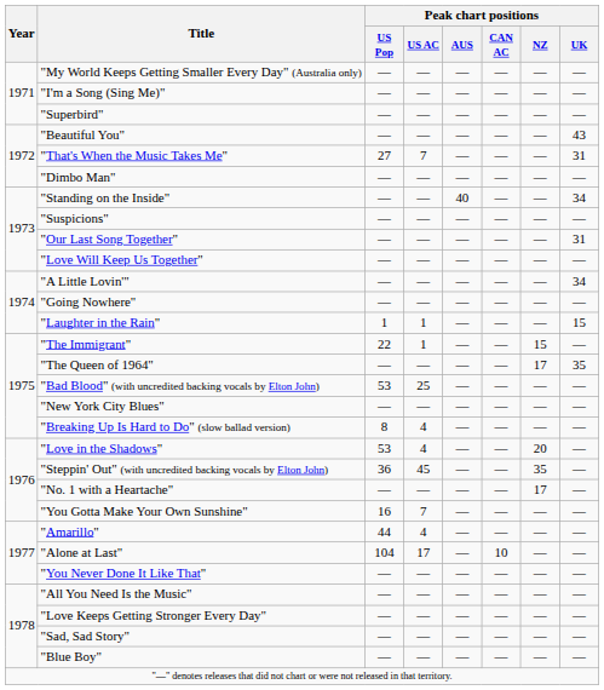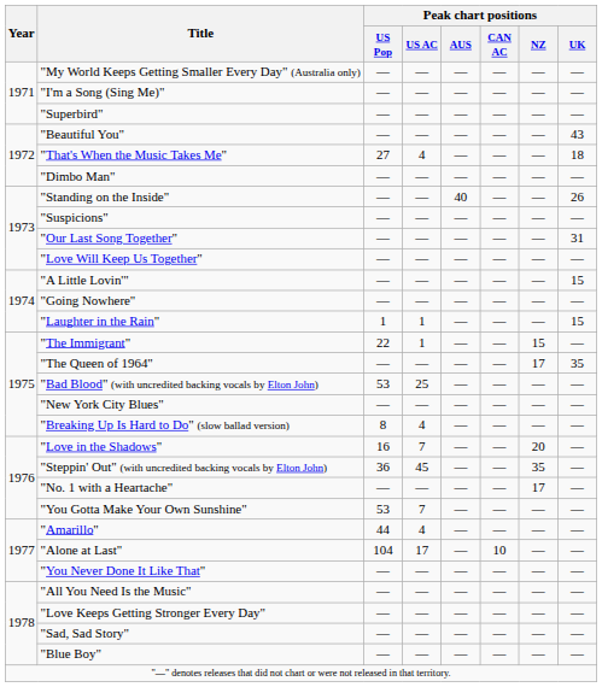"That's When the Music Takes Me" | Peak chart positions / US AC: 7 -> 4
"That's When the Music Takes Me" | Peak chart positions / UK: 31 -> 18
"Standing on the Inside" | Peak chart positions / UK: 34 -> 26
"A Little Lovin'" | Peak chart positions / UK: 34 -> 15
"Love in the Shadows" | Peak chart positions / US Pop: 53 -> 16
"Love in the Shadows" | Peak chart positions / US AC: 4 -> 7
"You Gotta Make Your Own Sunshine" | Peak chart positions / US Pop: 16 -> 53
